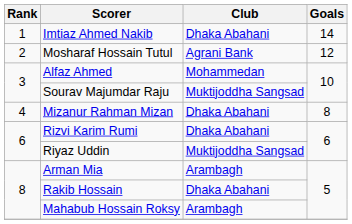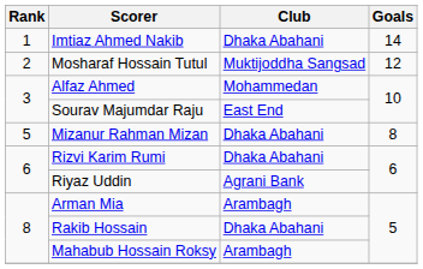Mosharaf Hossain Tutul | Club: Agrani Bank -> Muktijoddha Sangsad
Sourav Majumdar Raju | Club: Muktijoddha Sangsad -> East End
Mizanur Rahman Mizan | Rank: 4 -> 5
Riyaz Uddin | Club: Muktijoddha Sangsad -> Agrani Bank
